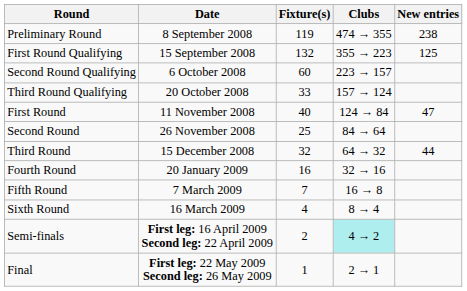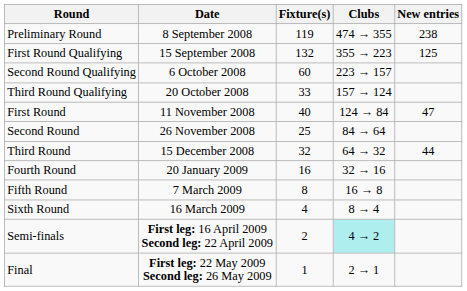Fifth Round | Fixture(s): 7 -> 8
